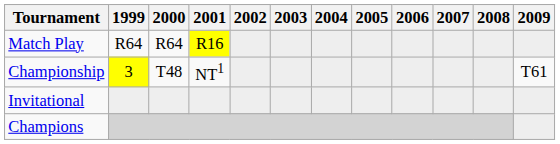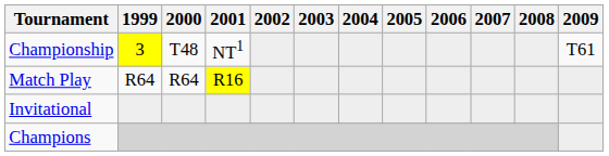rows swapped: Match Play <-> Championship
